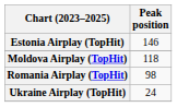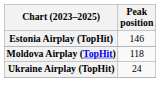- row: Romania Airplay (TopHit) | 98
